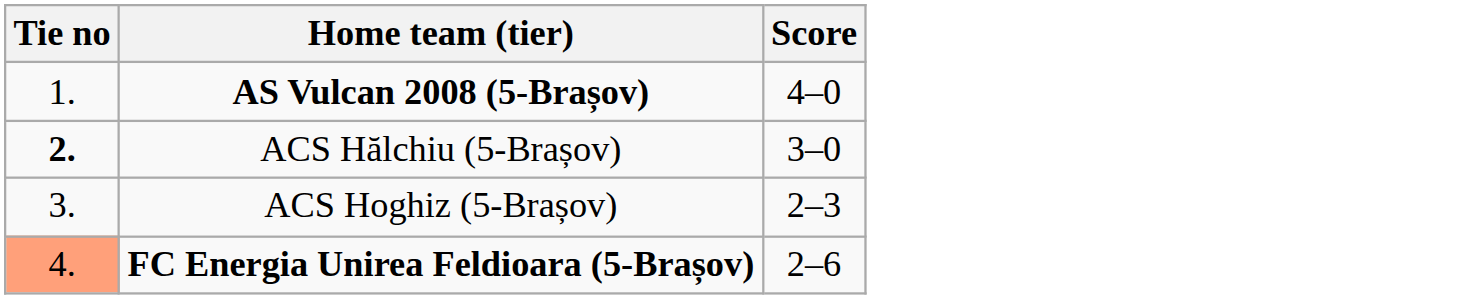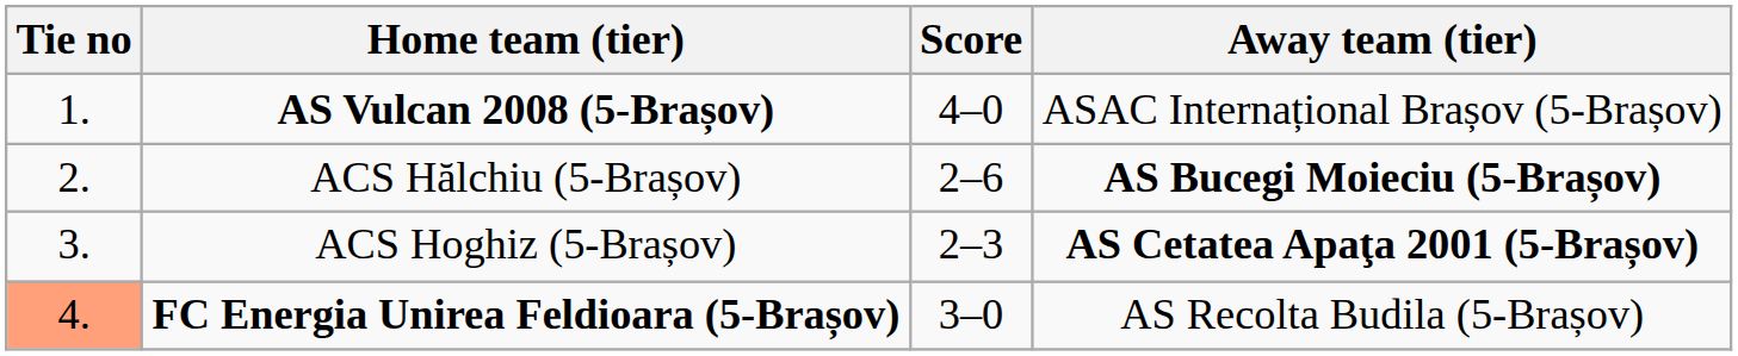+ column: Away team (tier) | ASAC Internațional Brașov (5-Brașov) | AS Bucegi Moieciu (5-Brașov) | AS Cetatea Apaţa 2001 (5-Brașov) | AS Recolta Budila (5-Brașov)
ACS Hălchiu (5-Brașov) | Tie no: bold -> normal
ACS Hălchiu (5-Brașov) | Score: 3–0 -> 2–6
FC Energia Unirea Feldioara (5-Brașov) | Score: 2–6 -> 3–0
